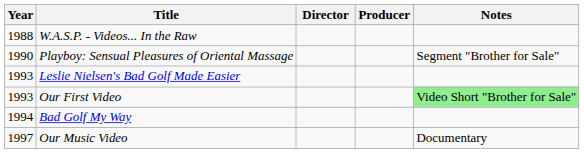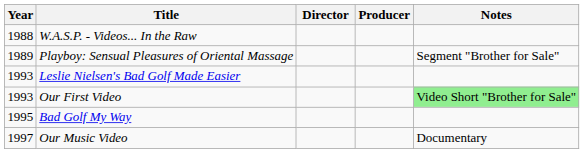Playboy: Sensual Pleasures of Oriental Massage | Year: 1990 -> 1989
Bad Golf My Way | Year: 1994 -> 1995
